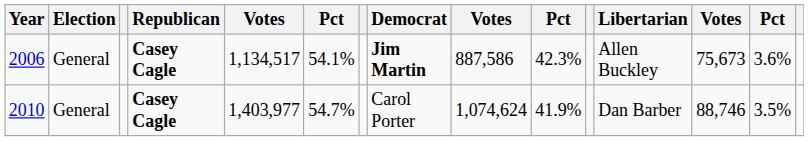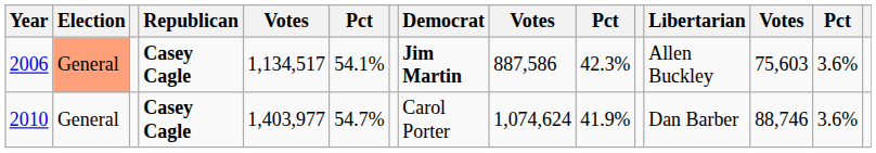2006 | Election: no background -> lightsalmon background
2006 | column 13: 75,673 -> 75,603
2010 | column 14: 3.5% -> 3.6%
